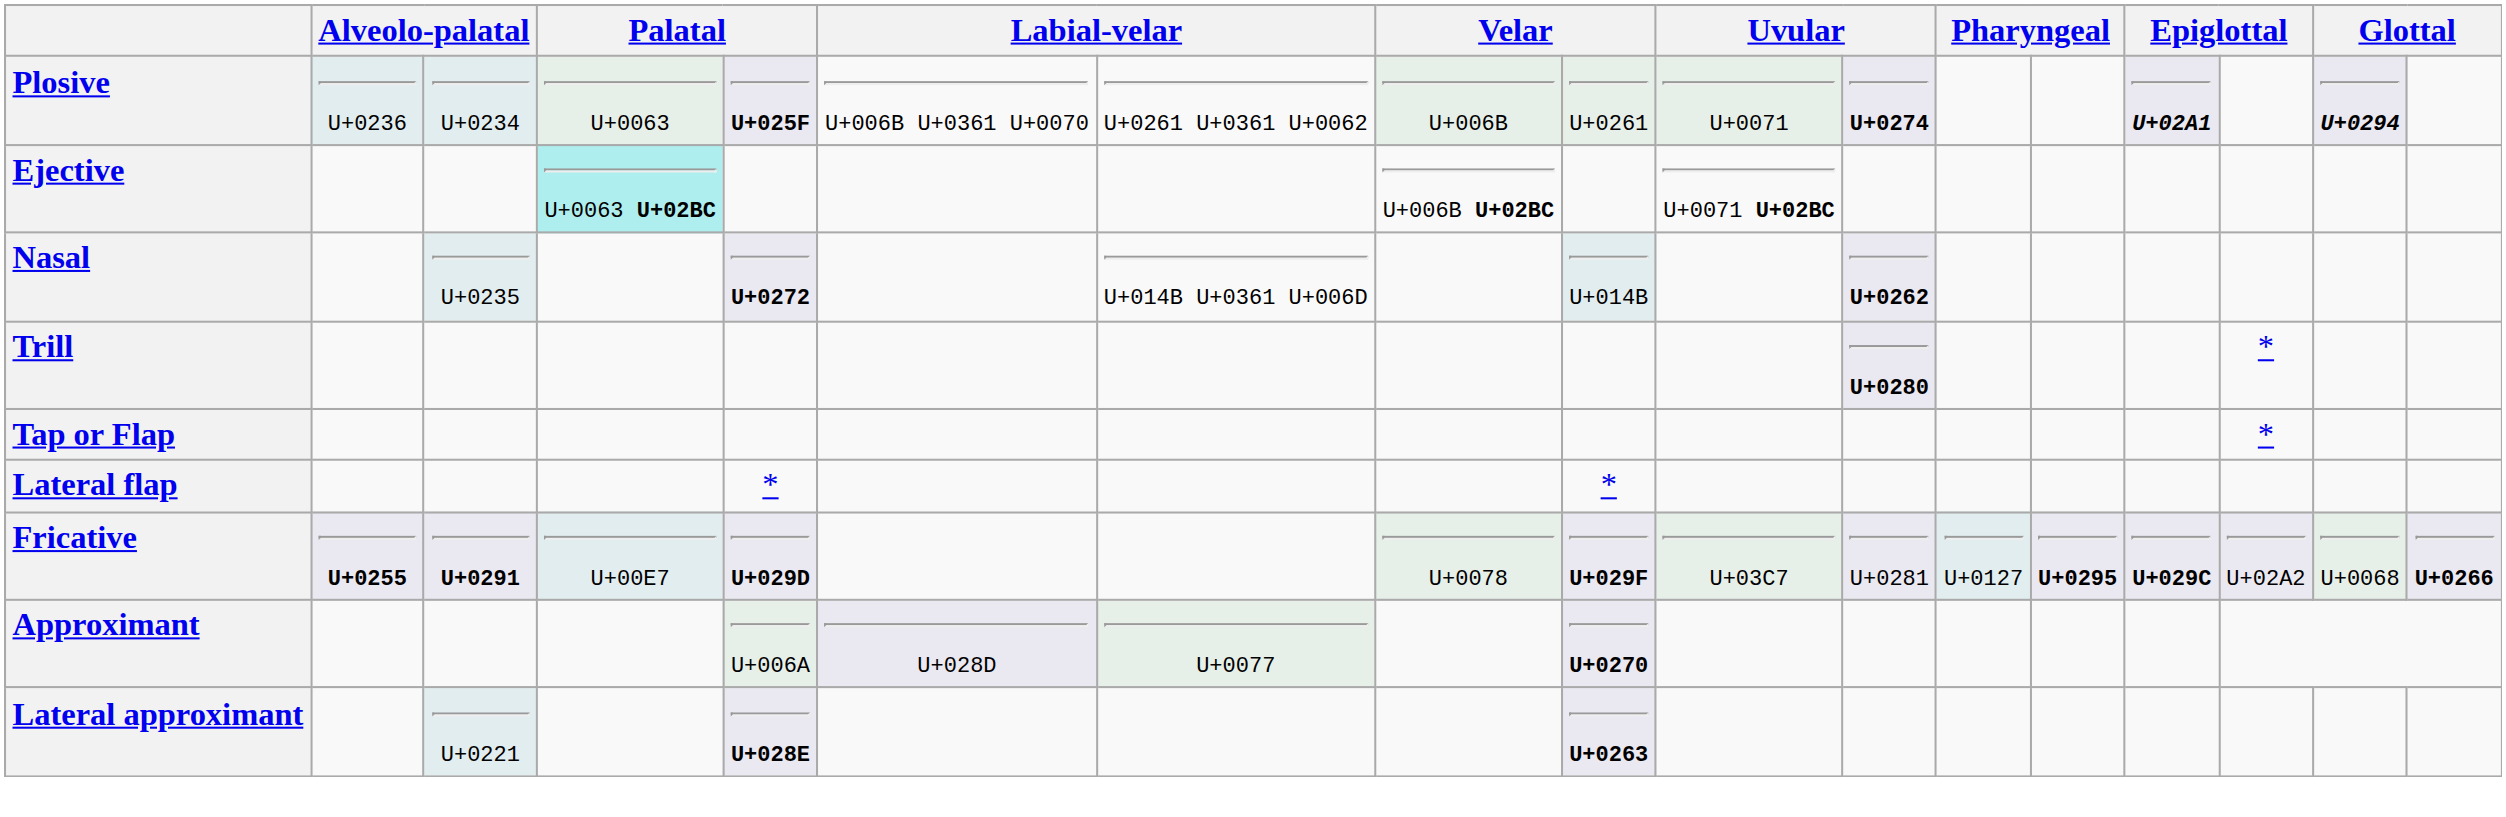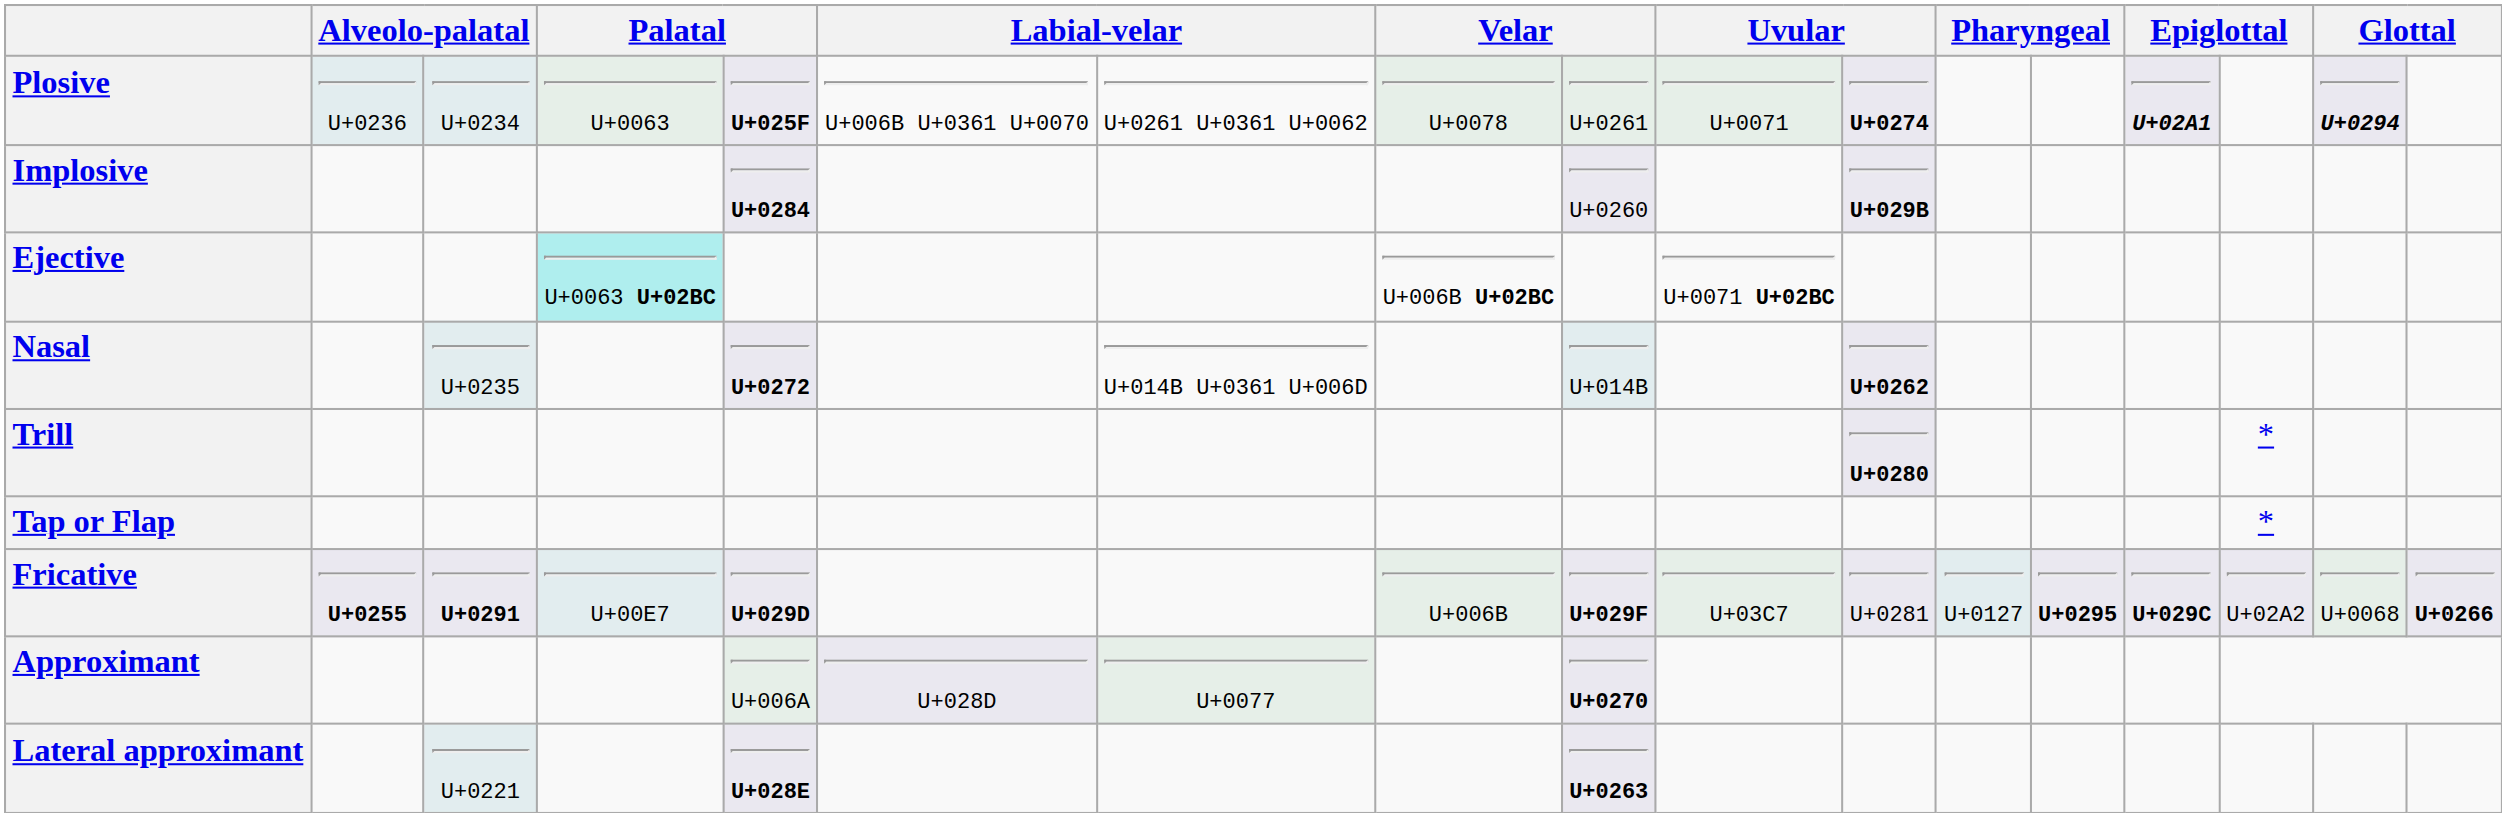Plosive | column 8: U+006B -> U+0078
+ row: Implosive | U+0284 | U+0260 | U+029B
- row: Lateral flap | * | *
Fricative | column 8: U+0078 -> U+006B
